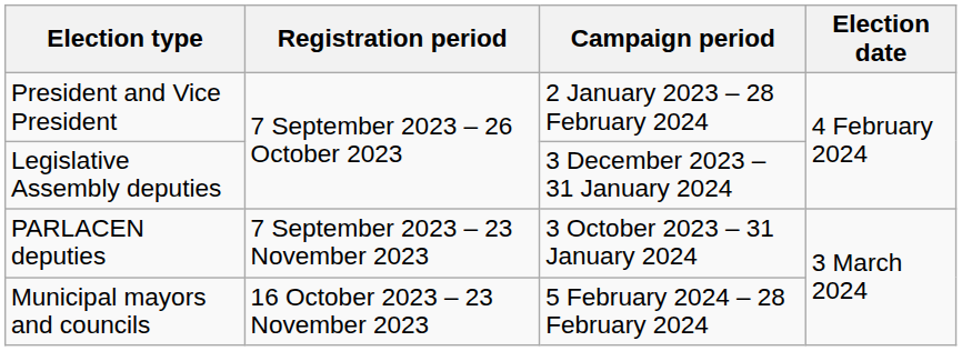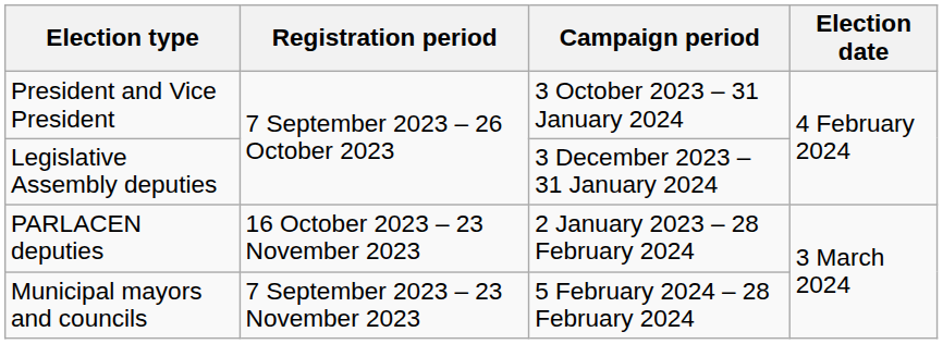President and Vice President | Campaign period: 2 January 2023 – 28 February 2024 -> 3 October 2023 – 31 January 2024
PARLACEN deputies | Registration period: 7 September 2023 – 23 November 2023 -> 16 October 2023 – 23 November 2023
PARLACEN deputies | Campaign period: 3 October 2023 – 31 January 2024 -> 2 January 2023 – 28 February 2024
Municipal mayors and councils | Registration period: 16 October 2023 – 23 November 2023 -> 7 September 2023 – 23 November 2023
